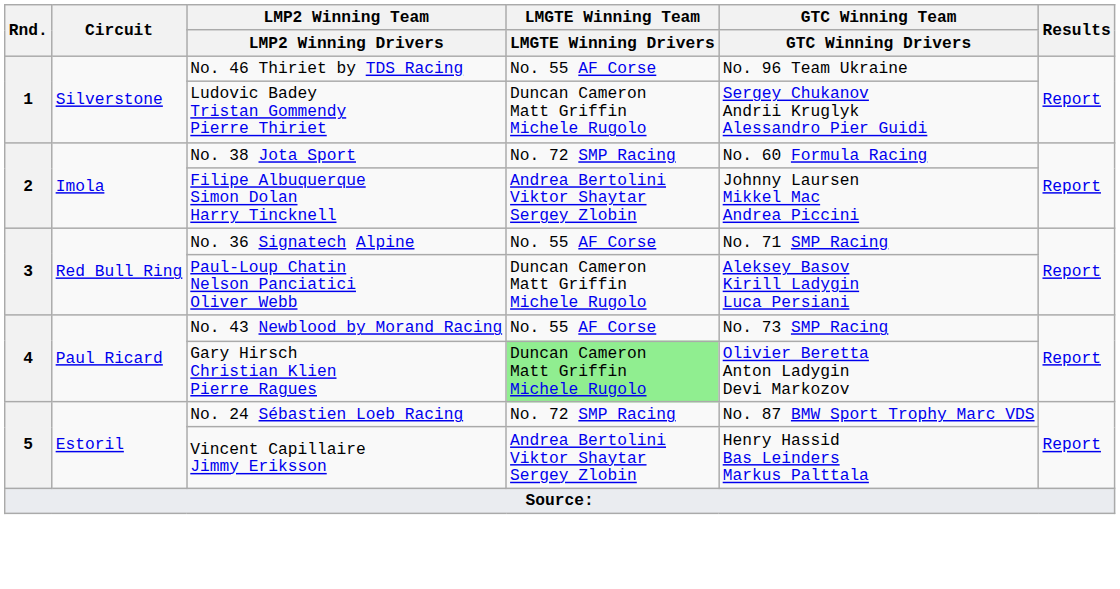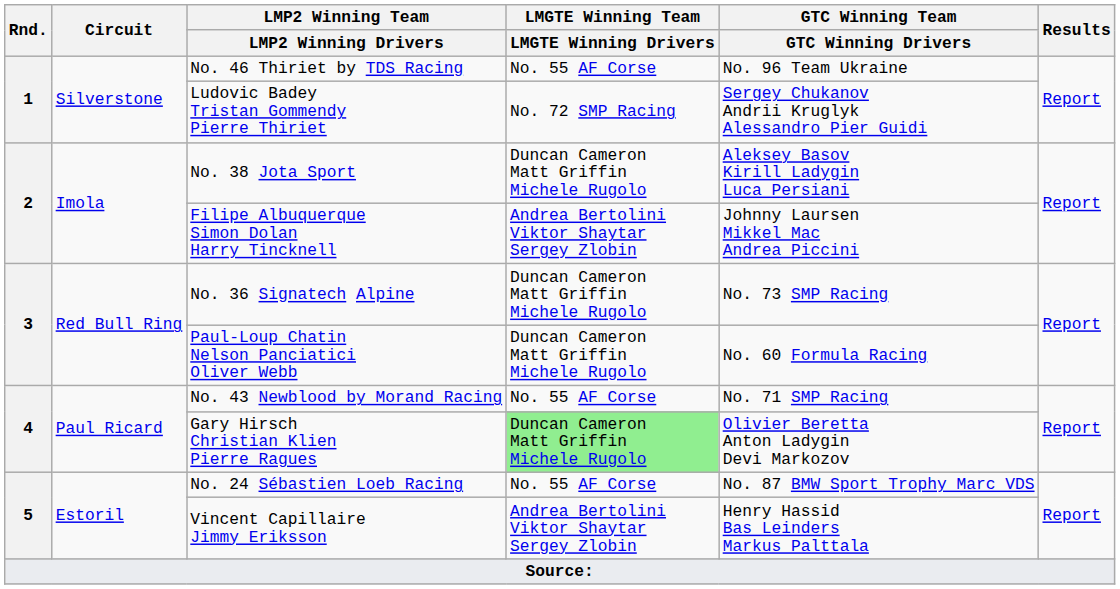Ludovic Badey Tristan Gommendy Pierre Thiriet | LMGTE Winning Team / LMGTE Winning Drivers: Duncan Cameron Matt Griffin Michele Rugolo -> No. 72 SMP Racing
No. 38 Jota Sport | LMGTE Winning Team / LMGTE Winning Drivers: No. 72 SMP Racing -> Duncan Cameron Matt Griffin Michele Rugolo
No. 38 Jota Sport | GTC Winning Team / GTC Winning Drivers: No. 60 Formula Racing -> Aleksey Basov Kirill Ladygin Luca Persiani
No. 36 Signatech Alpine | LMGTE Winning Team / LMGTE Winning Drivers: No. 55 AF Corse -> Duncan Cameron Matt Griffin Michele Rugolo
No. 36 Signatech Alpine | GTC Winning Team / GTC Winning Drivers: No. 71 SMP Racing -> No. 73 SMP Racing
Paul-Loup Chatin Nelson Panciatici Oliver Webb | GTC Winning Team / GTC Winning Drivers: Aleksey Basov Kirill Ladygin Luca Persiani -> No. 60 Formula Racing
No. 43 Newblood by Morand Racing | GTC Winning Team / GTC Winning Drivers: No. 73 SMP Racing -> No. 71 SMP Racing
No. 24 Sébastien Loeb Racing | LMGTE Winning Team / LMGTE Winning Drivers: No. 72 SMP Racing -> No. 55 AF Corse
